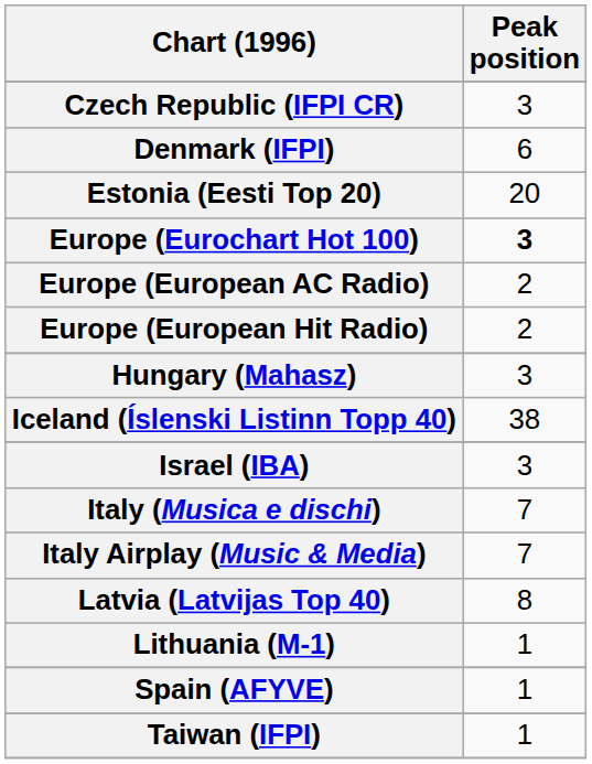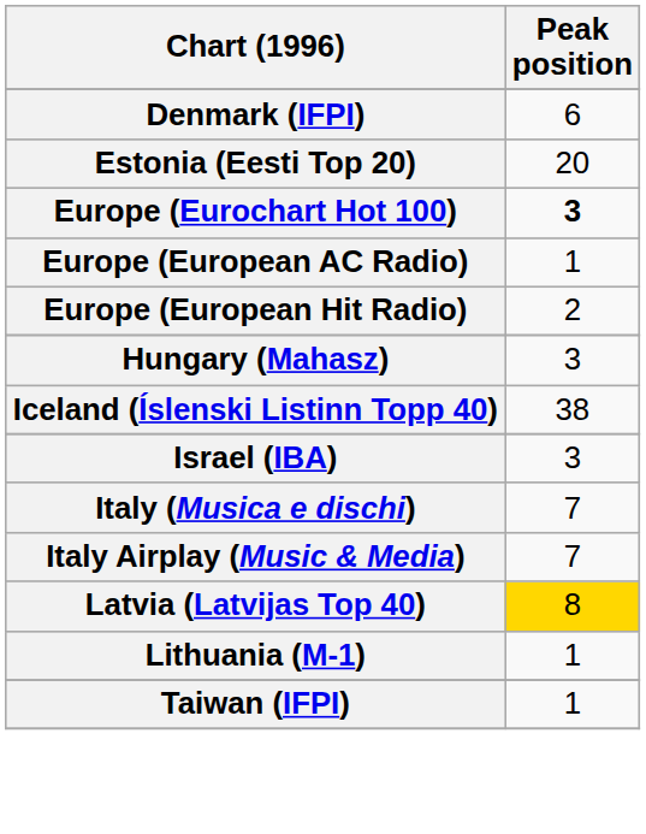- row: Czech Republic (IFPI CR) | 3
Europe (European AC Radio) | Peak position: 2 -> 1
Latvia (Latvijas Top 40) | Peak position: no background -> gold background
- row: Spain (AFYVE) | 1
